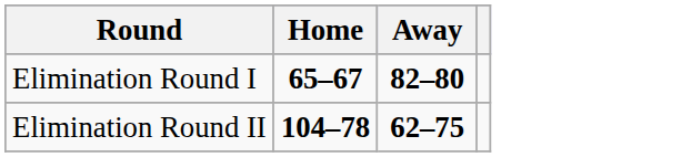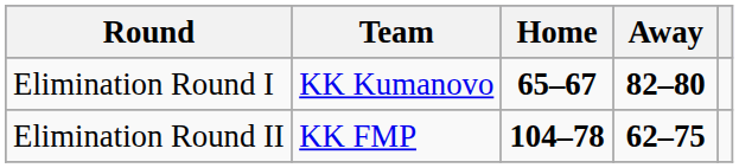+ column: Team | KK Kumanovo | KK FMP
